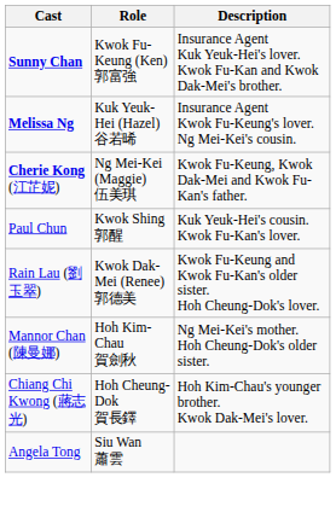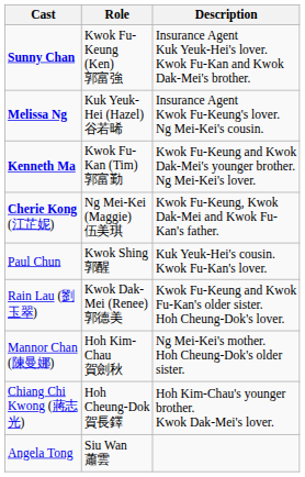+ row: Kenneth Ma | Kwok Fu-Kan (Tim) 郭富勤 | Kwok Fu-Keung and Kwok Dak-Mei's younger brother. Ng Mei-Kei's lover.
